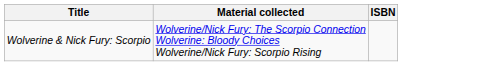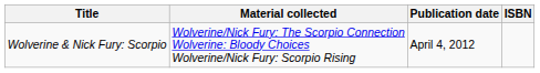+ column: Publication date | April 4, 2012
